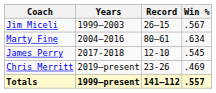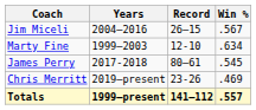Jim Miceli | Years: 1999–2003 -> 2004–2016
Marty Fine | Years: 2004–2016 -> 1999–2003
Marty Fine | Record: 80–61 -> 12-10
James Perry | Record: 12-10 -> 80–61
